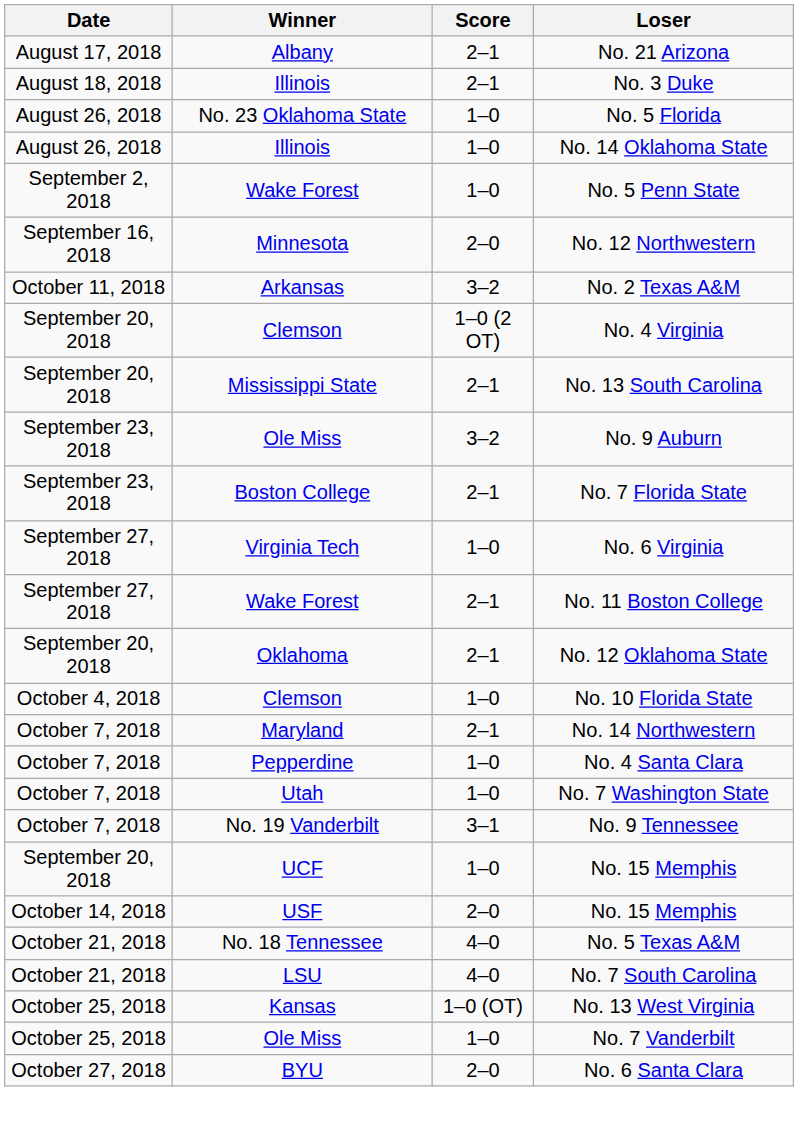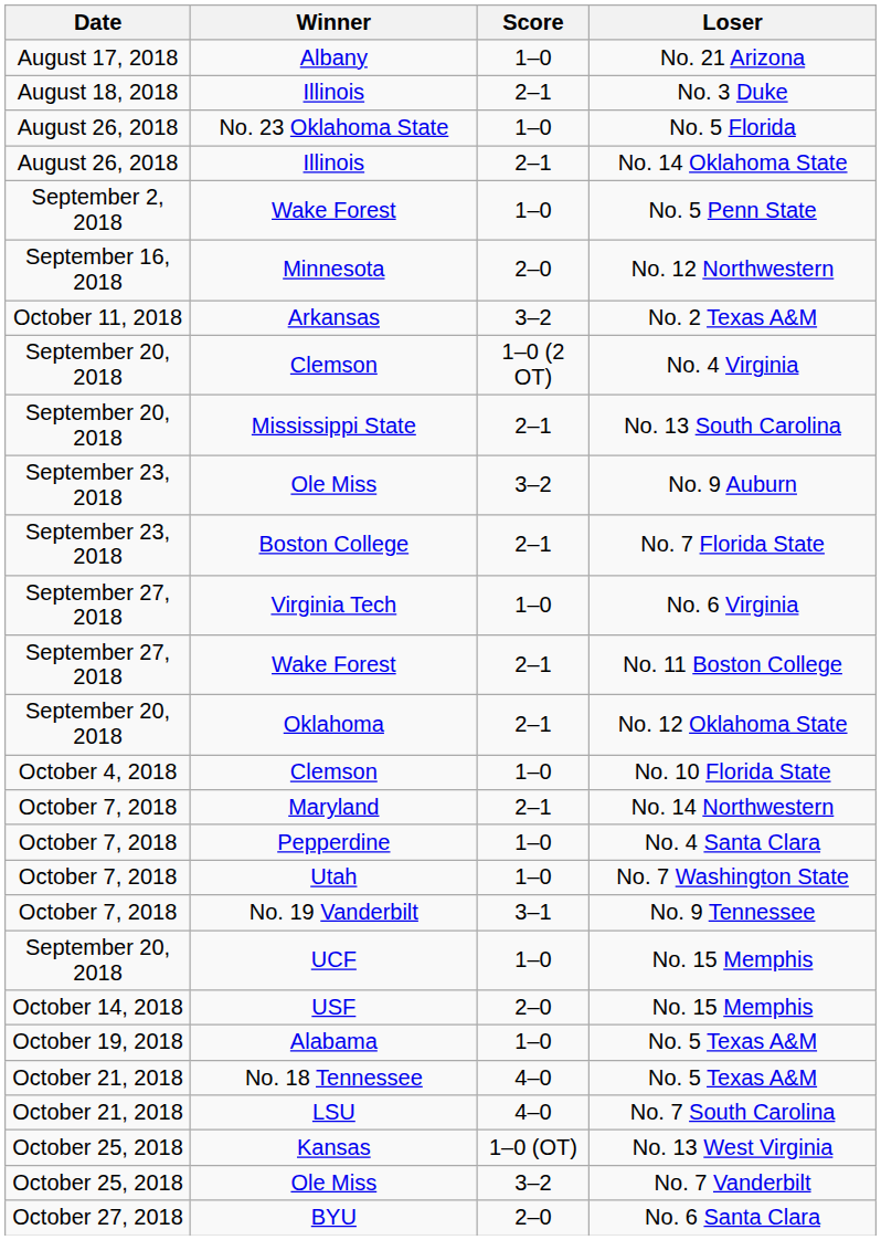No. 21 Arizona | Score: 2–1 -> 1–0
No. 14 Oklahoma State | Score: 1–0 -> 2–1
+ row: October 19, 2018 | Alabama | 1–0 | No. 5 Texas A&M
No. 7 Vanderbilt | Score: 1–0 -> 3–2
